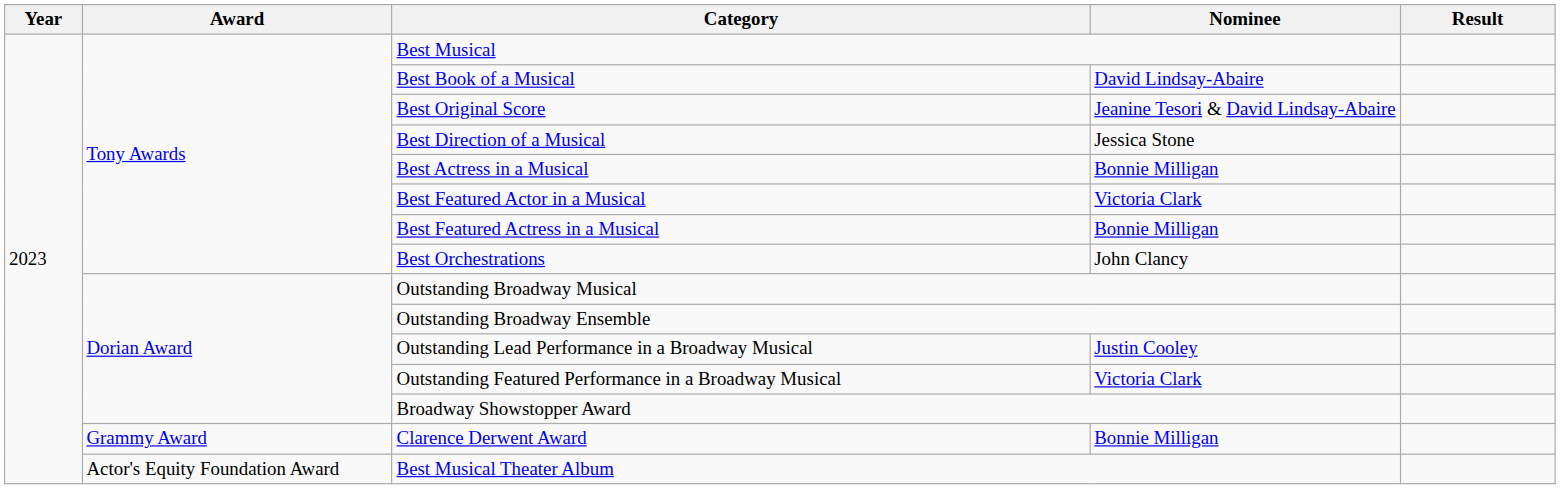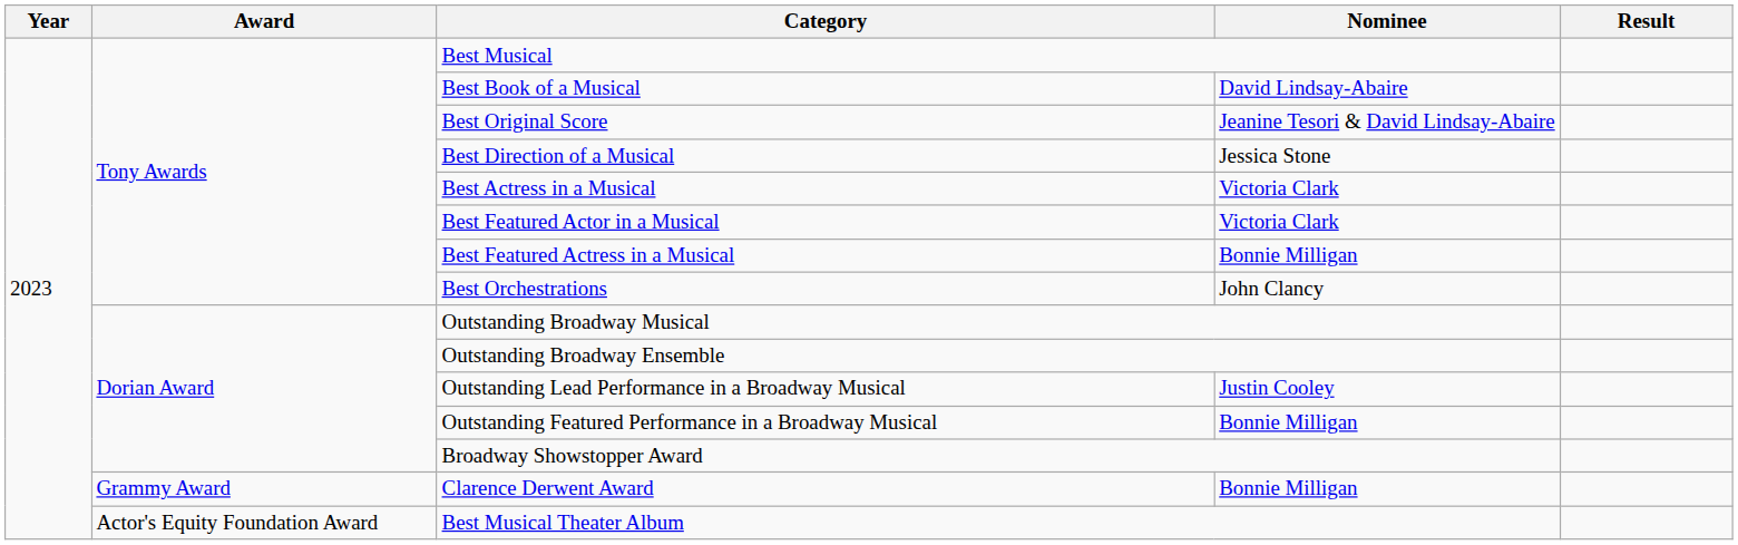Best Actress in a Musical | Nominee: Bonnie Milligan -> Victoria Clark
Outstanding Featured Performance in a Broadway Musical | Nominee: Victoria Clark -> Bonnie Milligan
